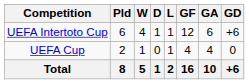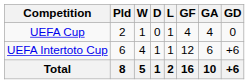rows swapped: UEFA Cup <-> UEFA Intertoto Cup
